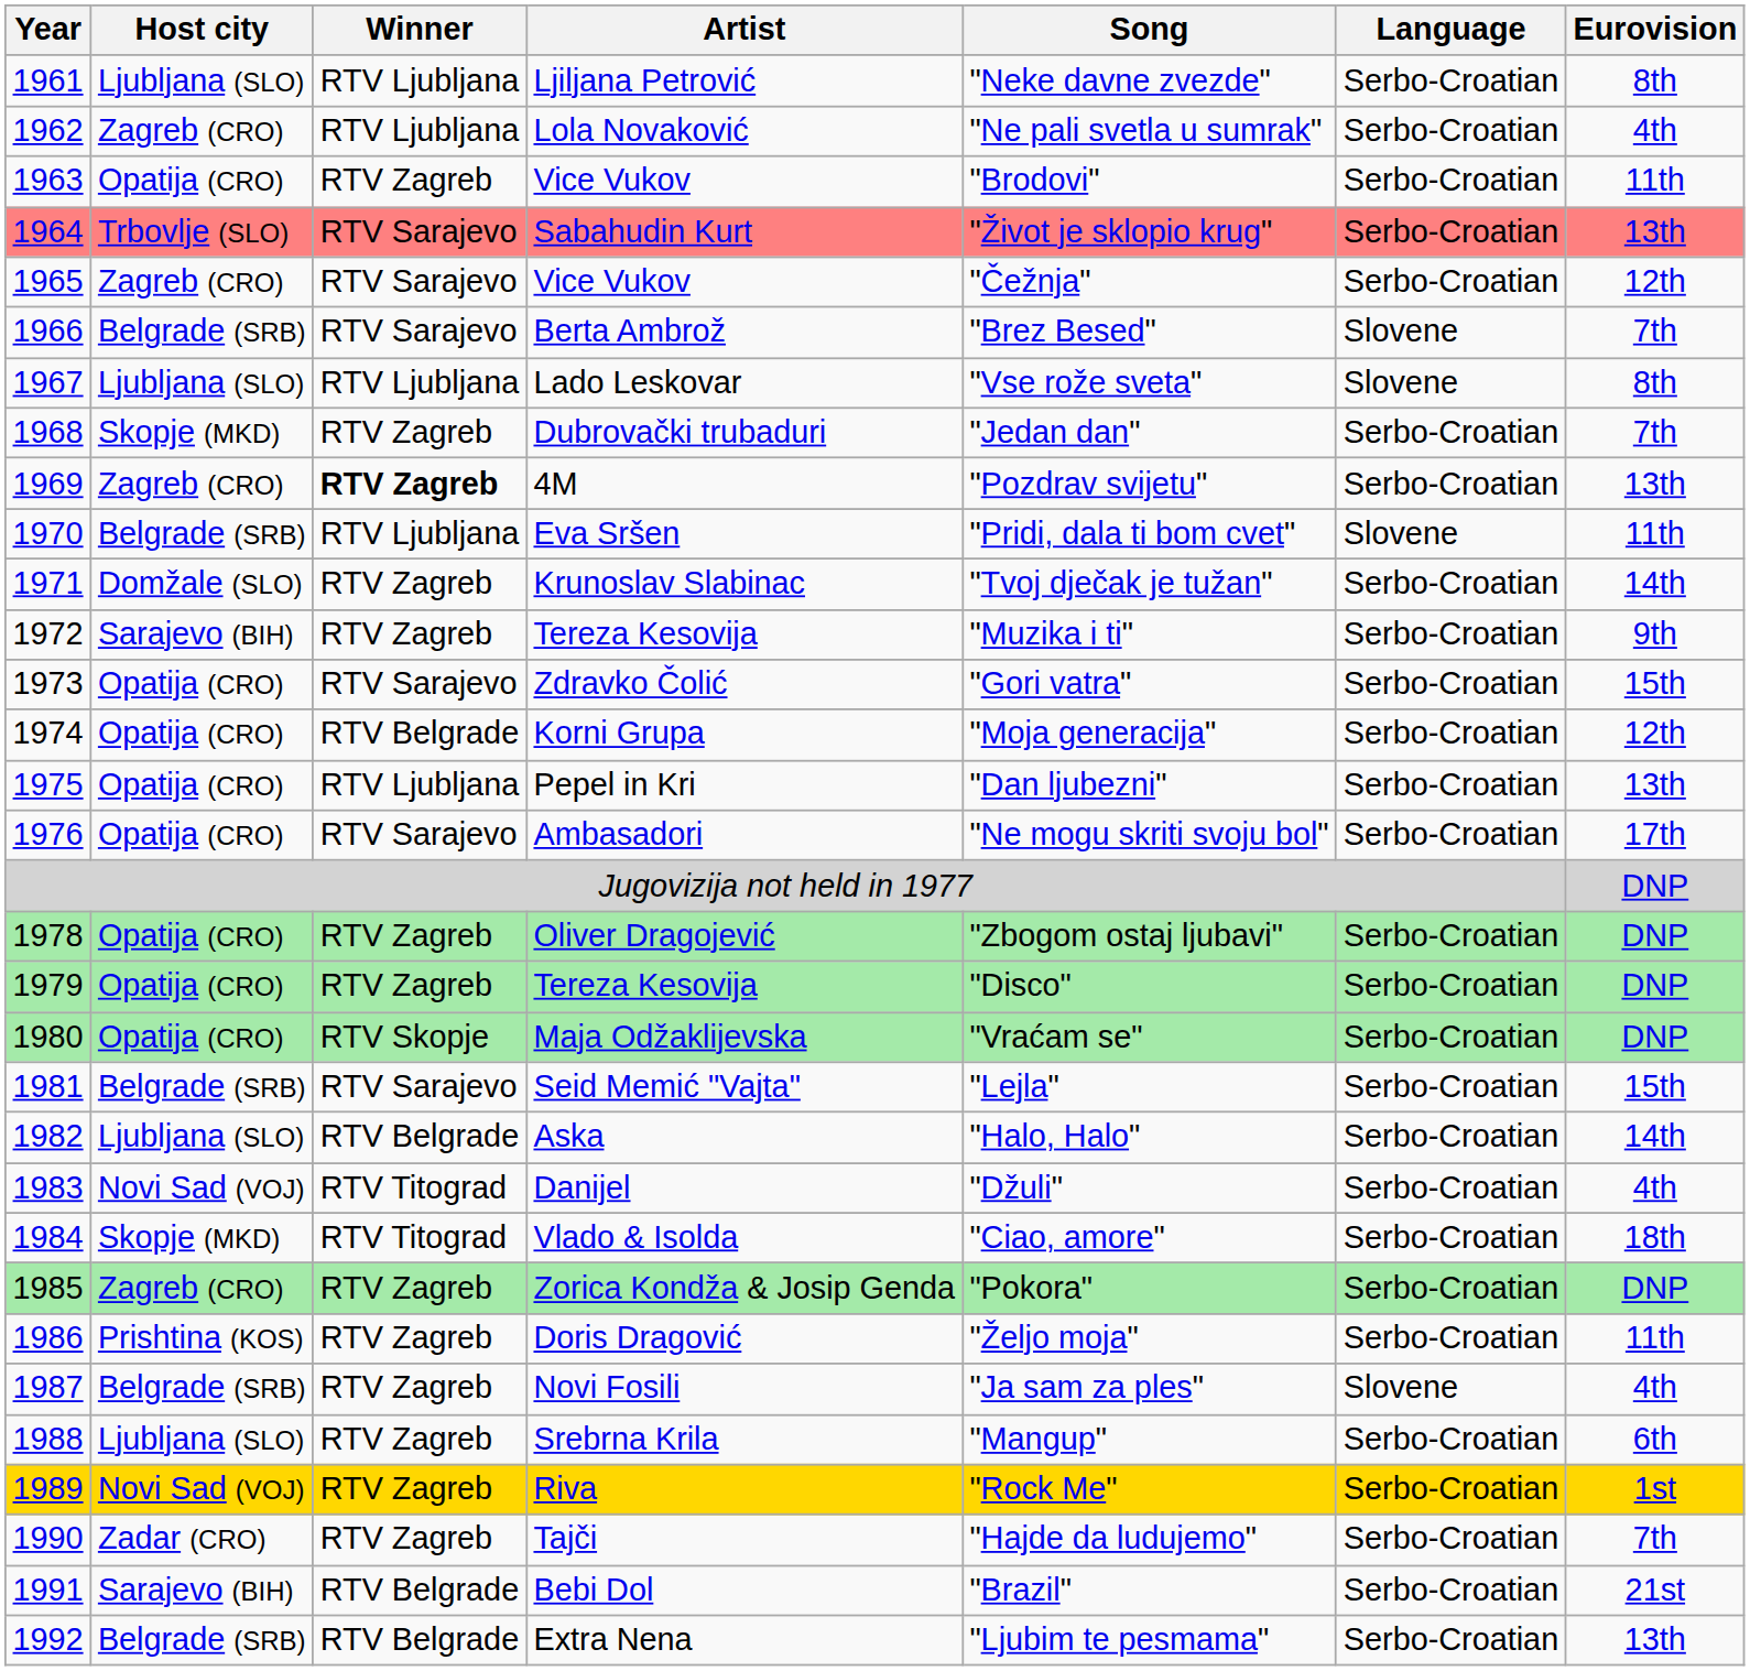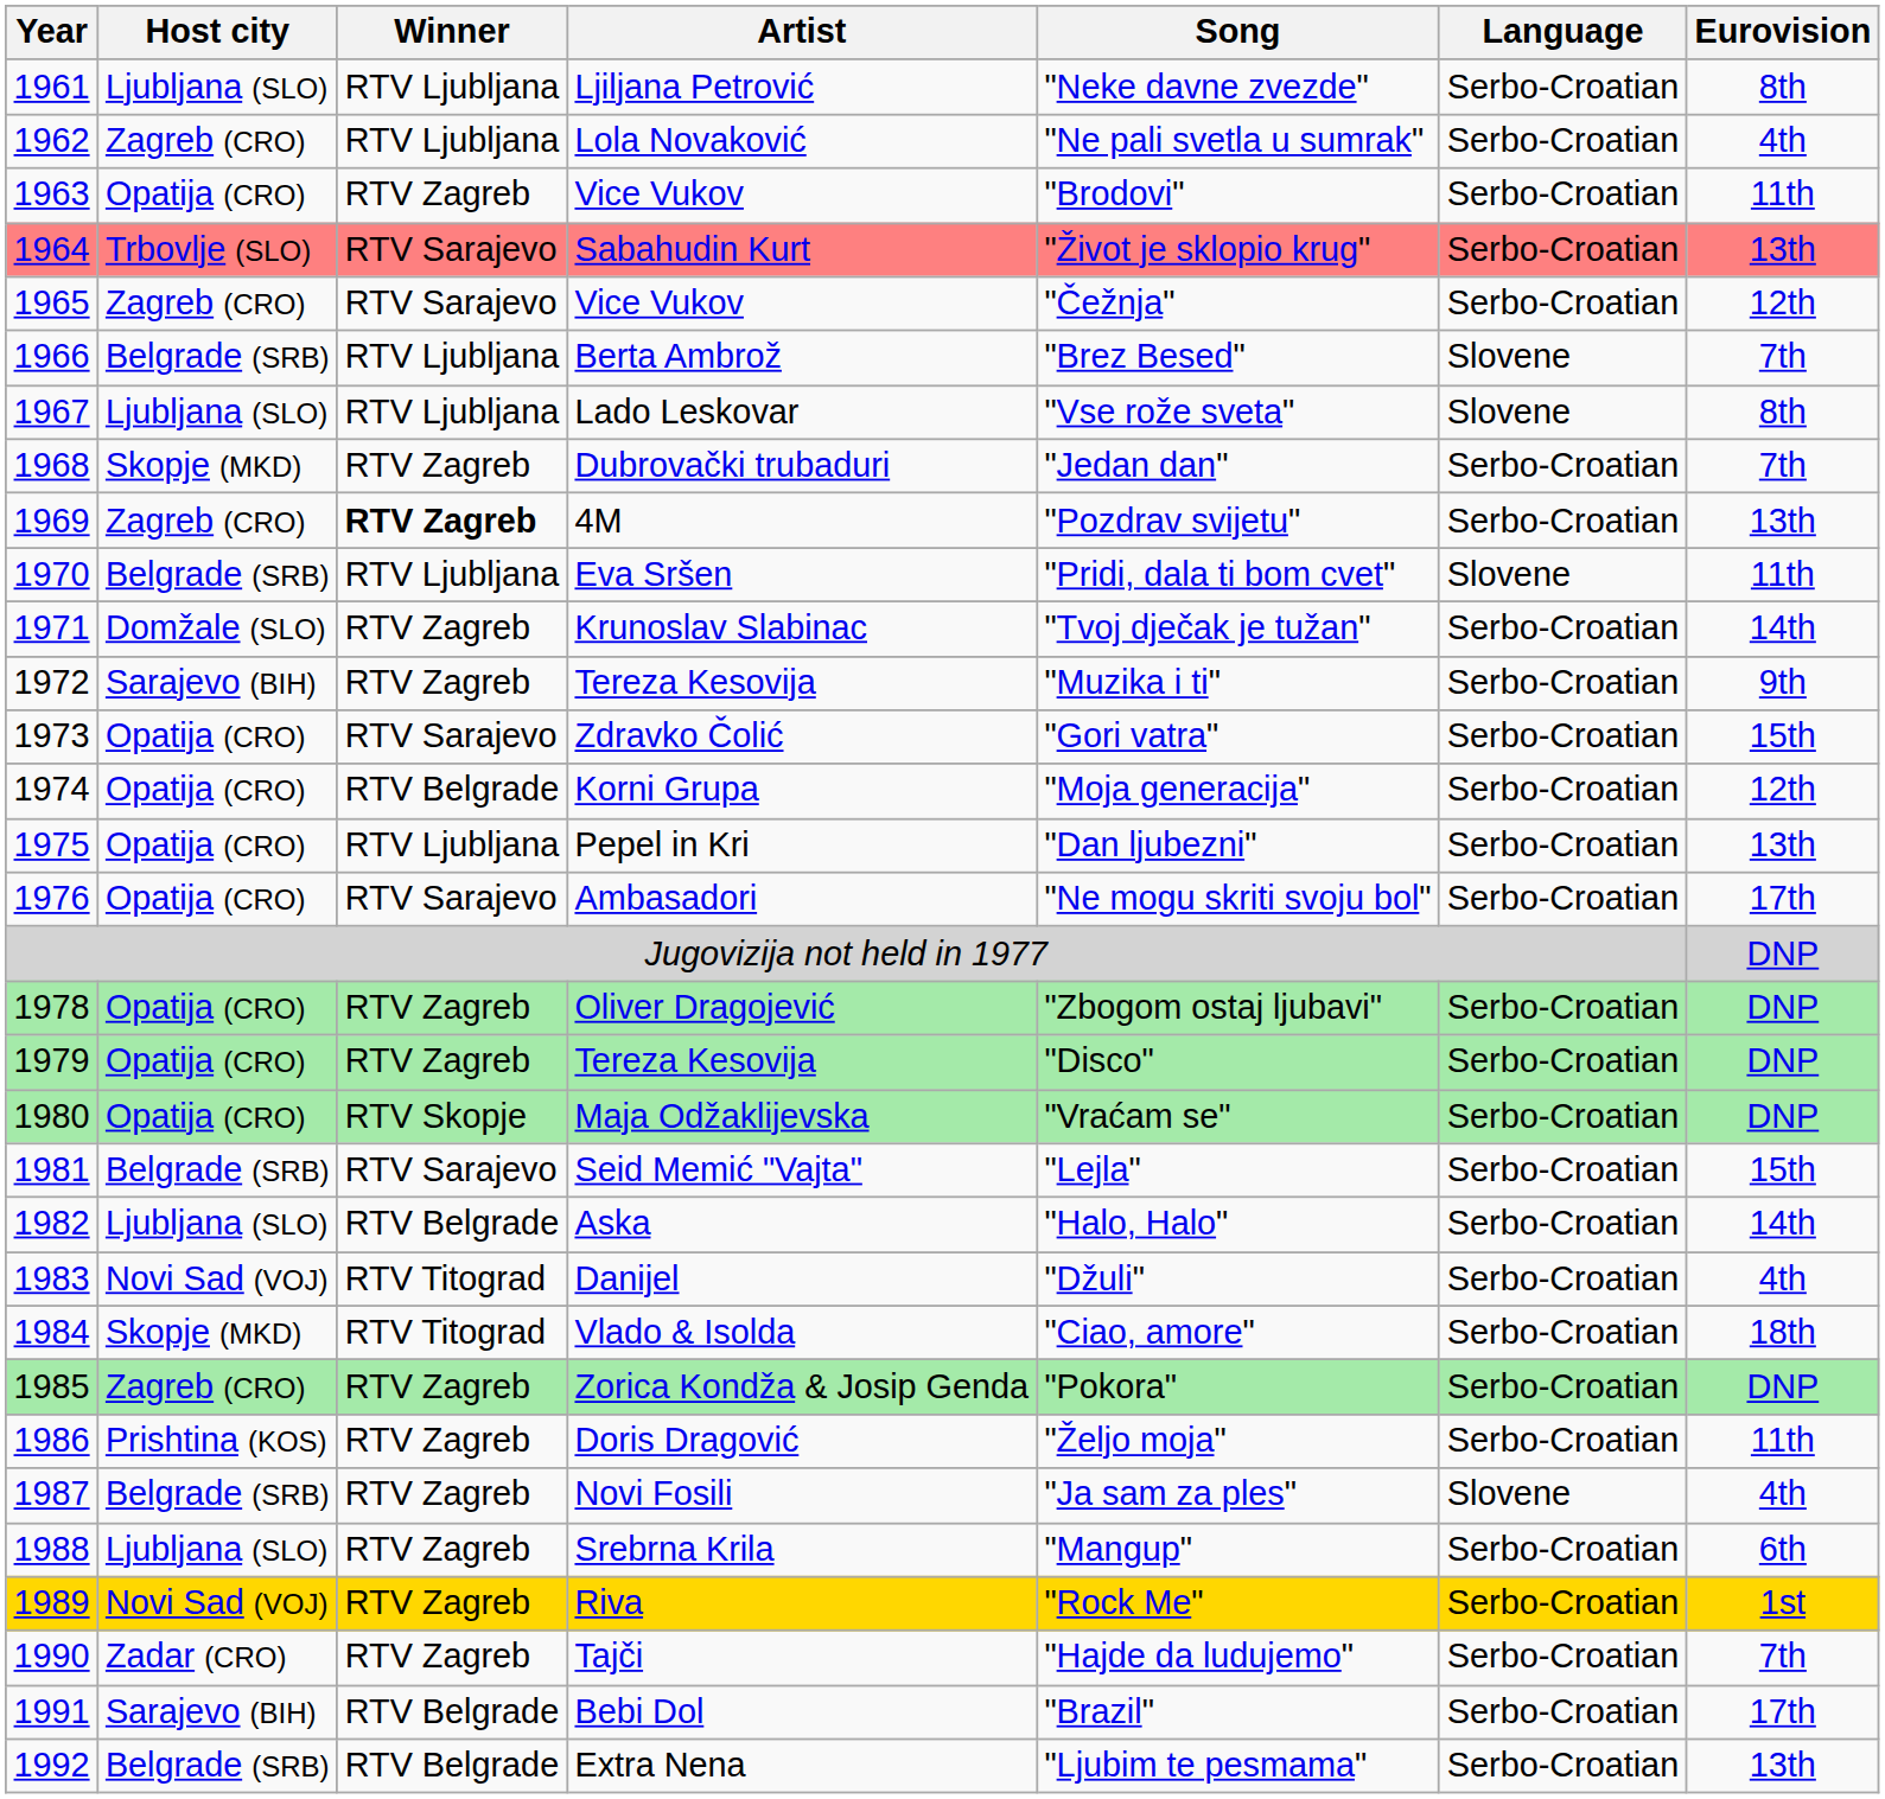Berta Ambrož | Winner: RTV Sarajevo -> RTV Ljubljana
Bebi Dol | Eurovision: 21st -> 17th
